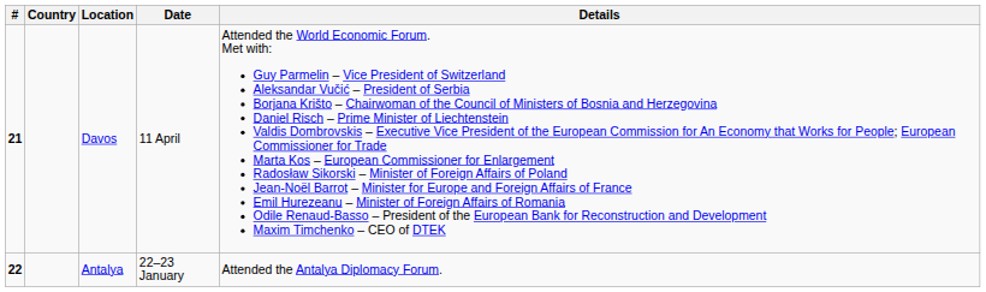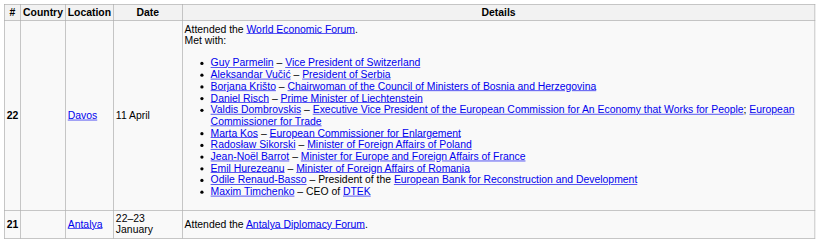Davos | #: 21 -> 22
Antalya | #: 22 -> 21
